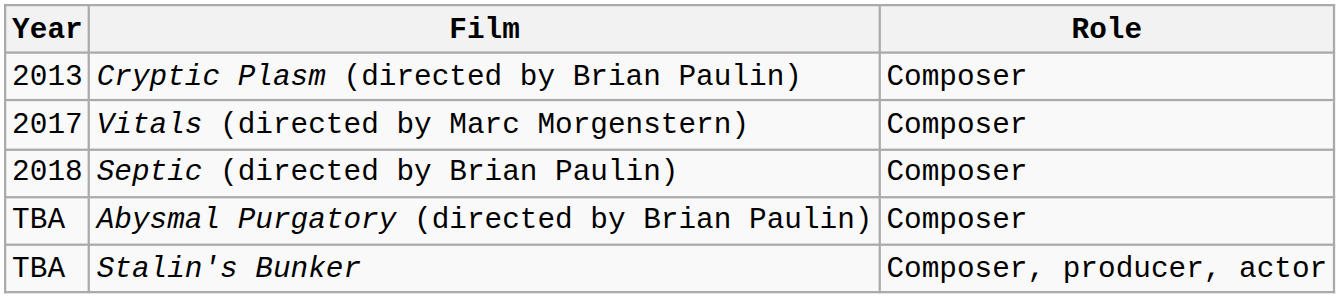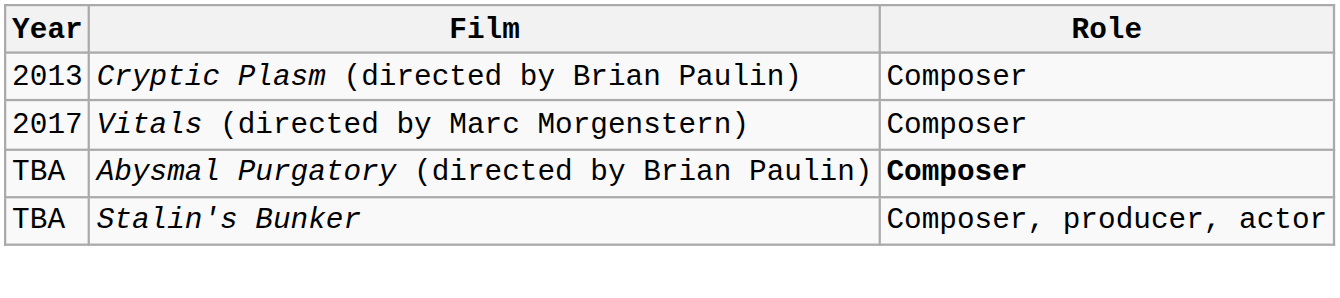- row: 2018 | Septic (directed by Brian Paulin) | Composer
Abysmal Purgatory (directed by Brian Paulin) | Role: normal -> bold
